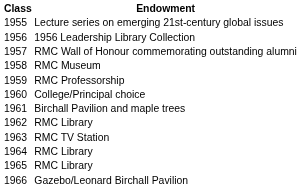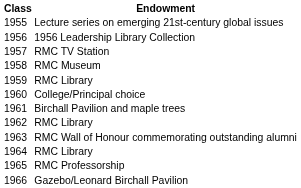1957 | Endowment: RMC Wall of Honour commemorating outstanding alumni -> RMC TV Station
1959 | Endowment: RMC Professorship -> RMC Library
1963 | Endowment: RMC TV Station -> RMC Wall of Honour commemorating outstanding alumni
1965 | Endowment: RMC Library -> RMC Professorship
